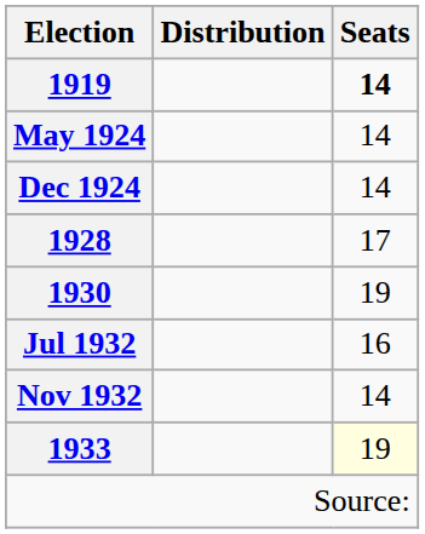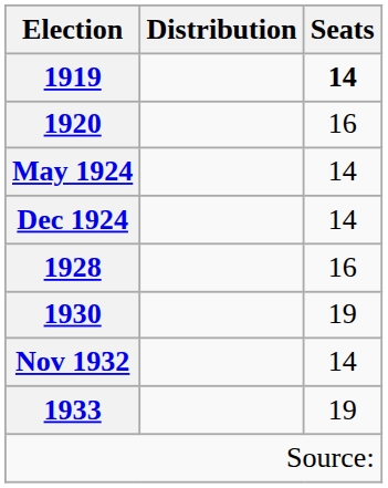+ row: 1920 | 16
1928 | Seats: 17 -> 16
- row: Jul 1932 | 16
1933 | Seats: lightyellow background -> no background
